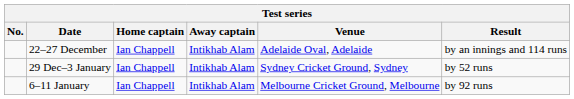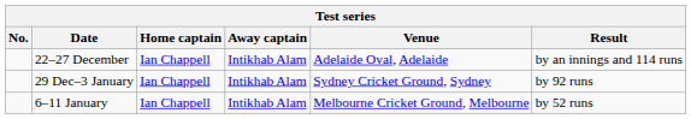29 Dec–3 January | Result: by 52 runs -> by 92 runs
6–11 January | Result: by 92 runs -> by 52 runs
